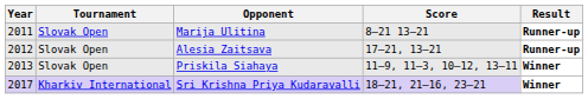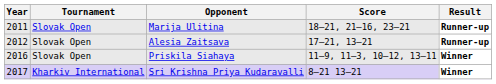Marija Ulitina | Score: 8–21 13–21 -> 18–21, 21–16, 23–21
Priskila Siahaya | Year: 2013 -> 2016
Sri Krishna Priya Kudaravalli | Score: 18–21, 21–16, 23–21 -> 8–21 13–21
